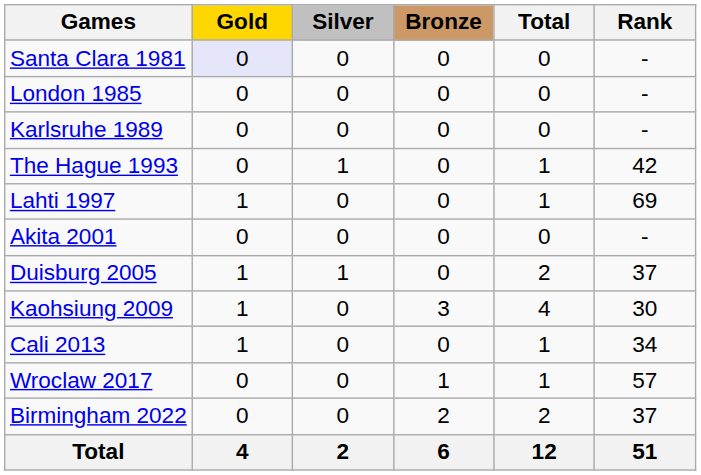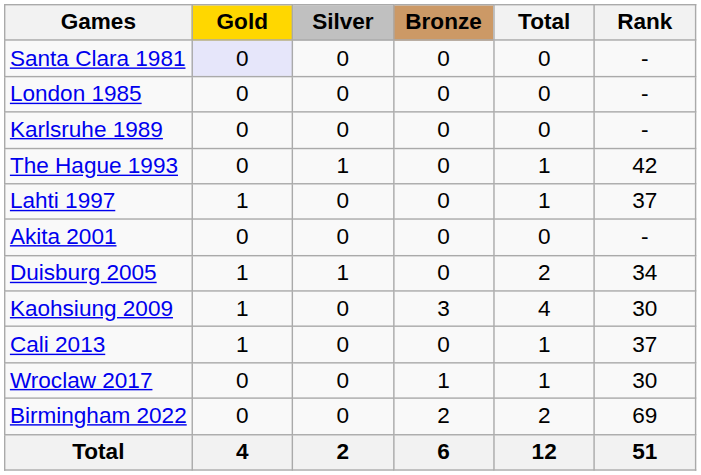Lahti 1997 | Rank: 69 -> 37
Duisburg 2005 | Rank: 37 -> 34
Cali 2013 | Rank: 34 -> 37
Wroclaw 2017 | Rank: 57 -> 30
Birmingham 2022 | Rank: 37 -> 69
